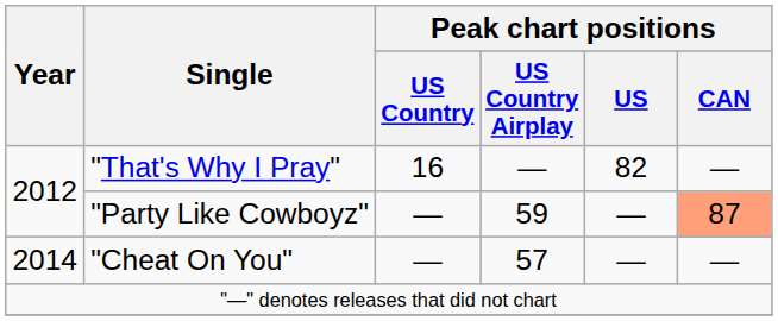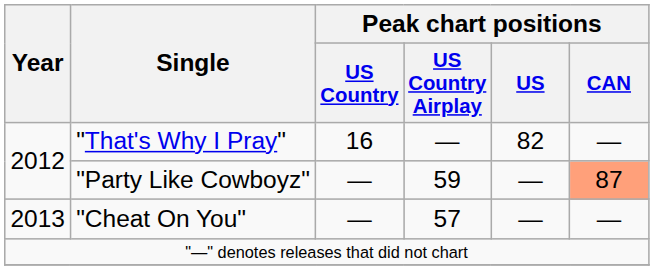"Cheat On You" | Year: 2014 -> 2013
